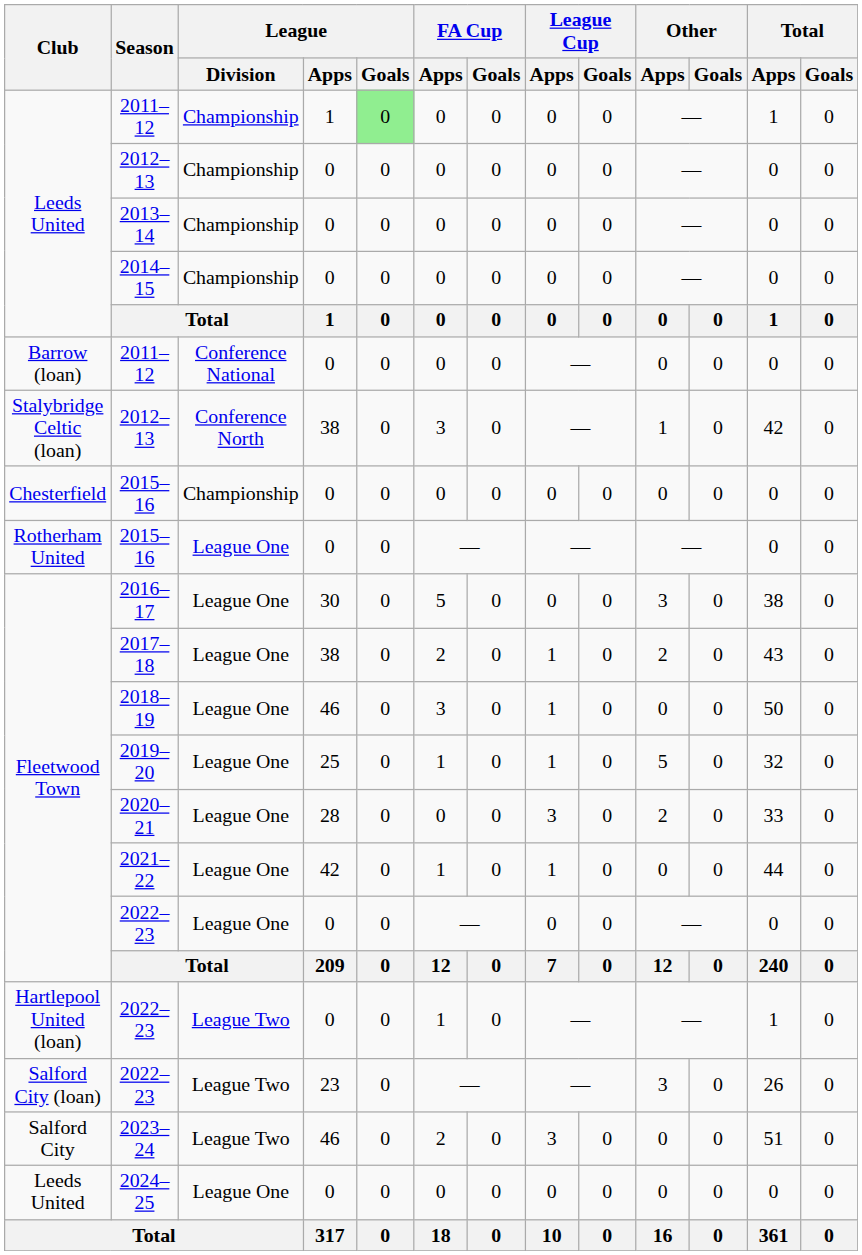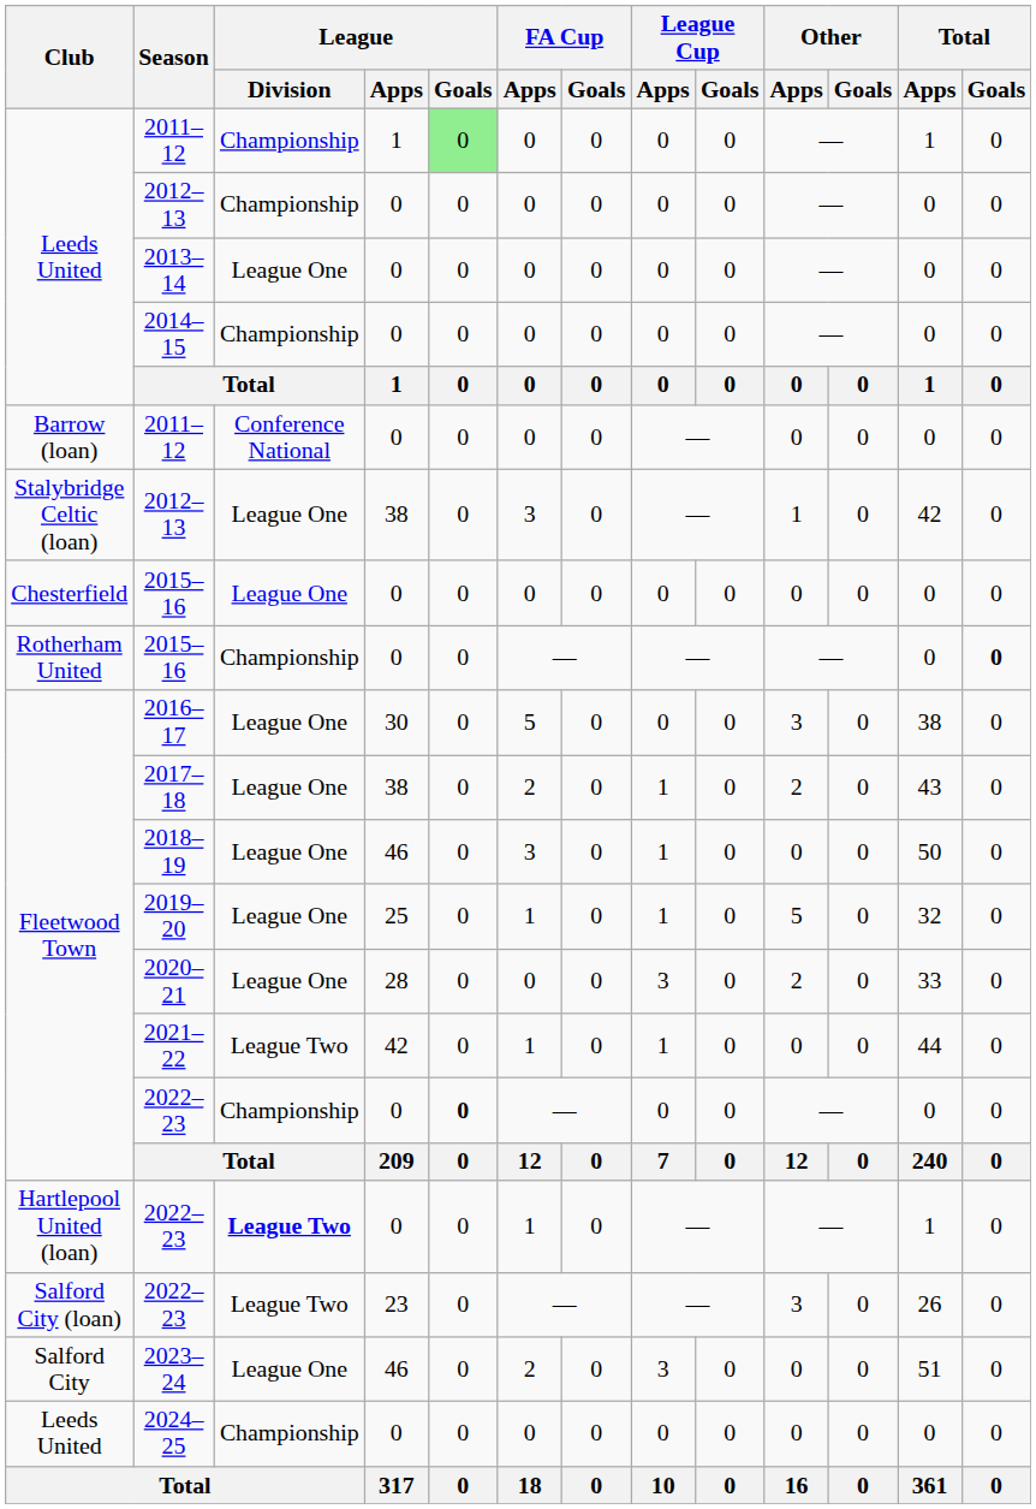2013–14 | League / Division: Championship -> League One
Stalybridge Celtic (loan) / 2012–13 | League / Division: Conference North -> League One
Chesterfield / 2015–16 | League / Division: Championship -> League One
Rotherham United / 2015–16 | League / Division: League One -> Championship
Rotherham United / 2015–16 | Total / Goals: normal -> bold
2021–22 | League / Division: League One -> League Two
Fleetwood Town / 2022–23 | League / Division: League One -> Championship
Fleetwood Town / 2022–23 | League / Goals: normal -> bold
Hartlepool United (loan) / 2022–23 | League / Division: normal -> bold
2023–24 | League / Division: League Two -> League One
2024–25 | League / Division: League One -> Championship
